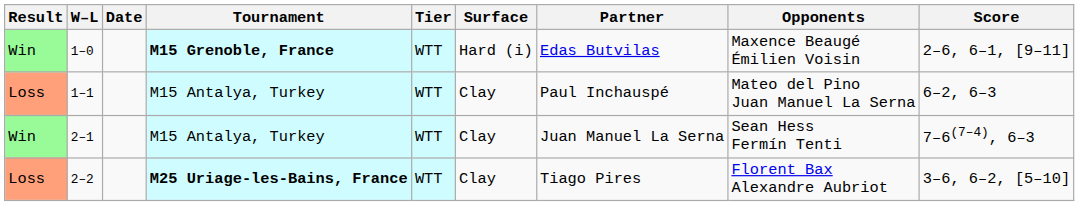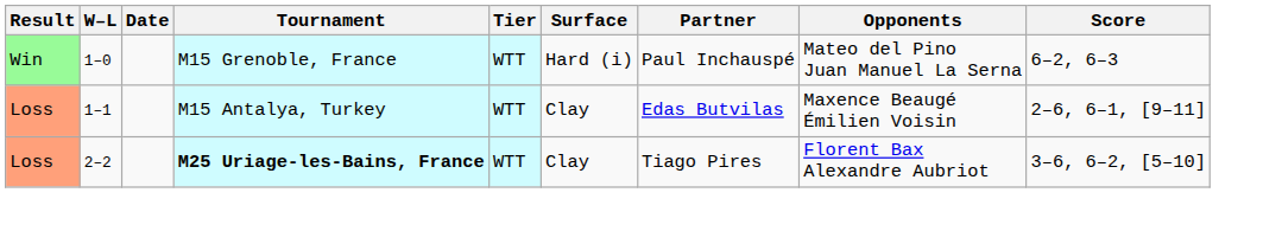1–0 | Tournament: bold -> normal
1–0 | Partner: Edas Butvilas -> Paul Inchauspé
1–0 | Opponents: Maxence Beaugé Émilien Voisin -> Mateo del Pino Juan Manuel La Serna
1–0 | Score: 2–6, 6–1, [9–11] -> 6–2, 6–3
1–1 | Partner: Paul Inchauspé -> Edas Butvilas
1–1 | Opponents: Mateo del Pino Juan Manuel La Serna -> Maxence Beaugé Émilien Voisin
1–1 | Score: 6–2, 6–3 -> 2–6, 6–1, [9–11]
- row: Win | 2–1 | M15 Antalya, Turkey | WTT | Clay | Juan Manuel La Serna | Sean Hess Fermín Tenti | 7–6(7–4), 6–3
